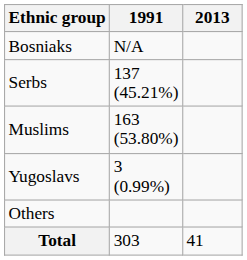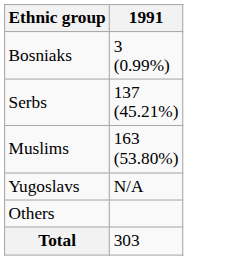- column: 2013 | 41
Bosniaks | 1991: N/A -> 3 (0.99%)
Yugoslavs | 1991: 3 (0.99%) -> N/A
